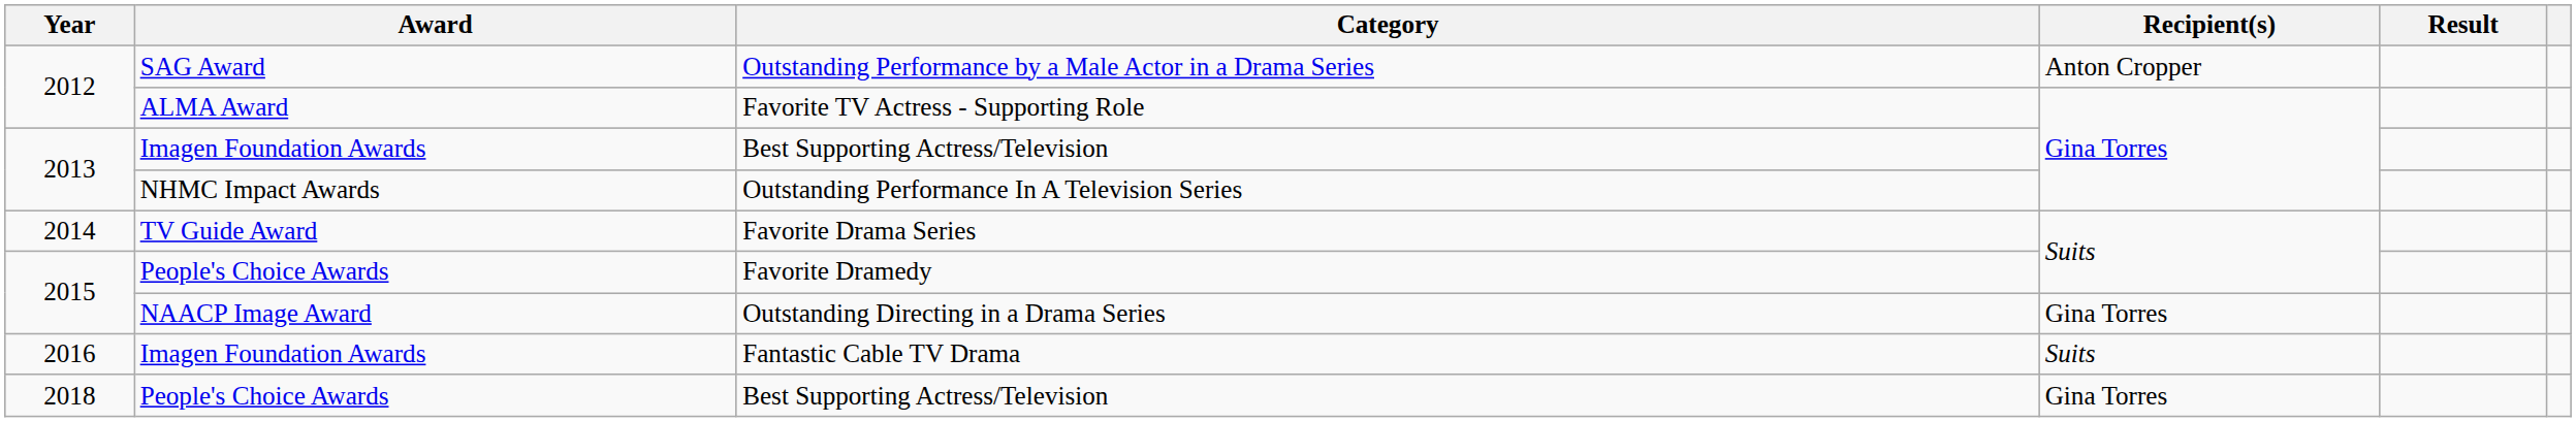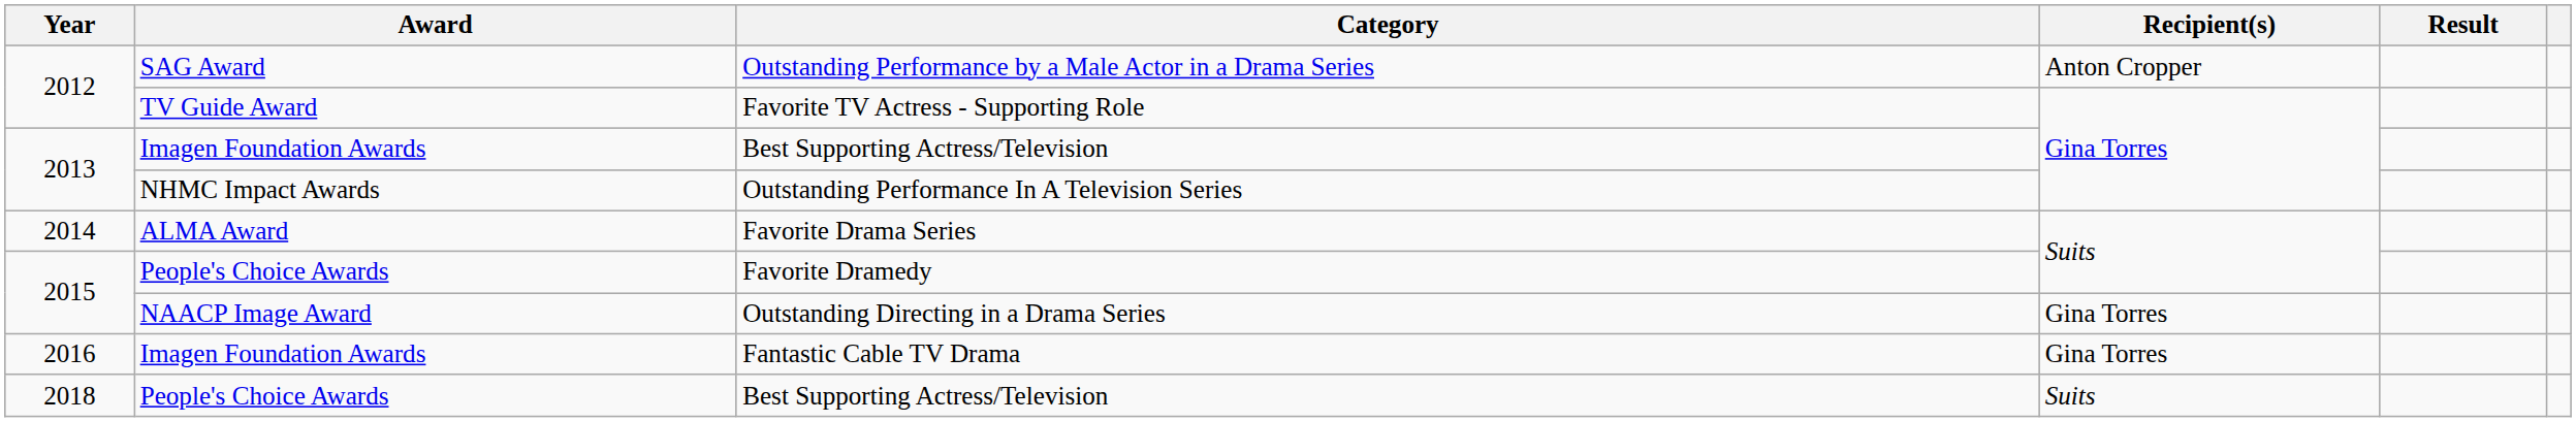Favorite TV Actress - Supporting Role | Award: ALMA Award -> TV Guide Award
Favorite Drama Series | Award: TV Guide Award -> ALMA Award
Fantastic Cable TV Drama | Recipient(s): Suits -> Gina Torres
2018 / Best Supporting Actress/Television | Recipient(s): Gina Torres -> Suits
